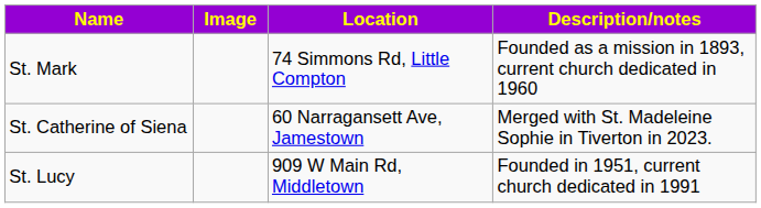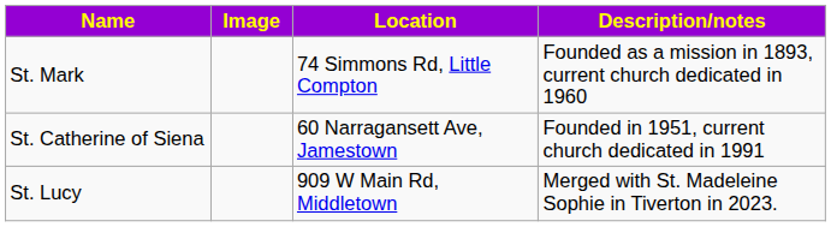St. Catherine of Siena | Description/notes: Merged with St. Madeleine Sophie in Tiverton in 2023. -> Founded in 1951, current church dedicated in 1991
St. Lucy | Description/notes: Founded in 1951, current church dedicated in 1991 -> Merged with St. Madeleine Sophie in Tiverton in 2023.
